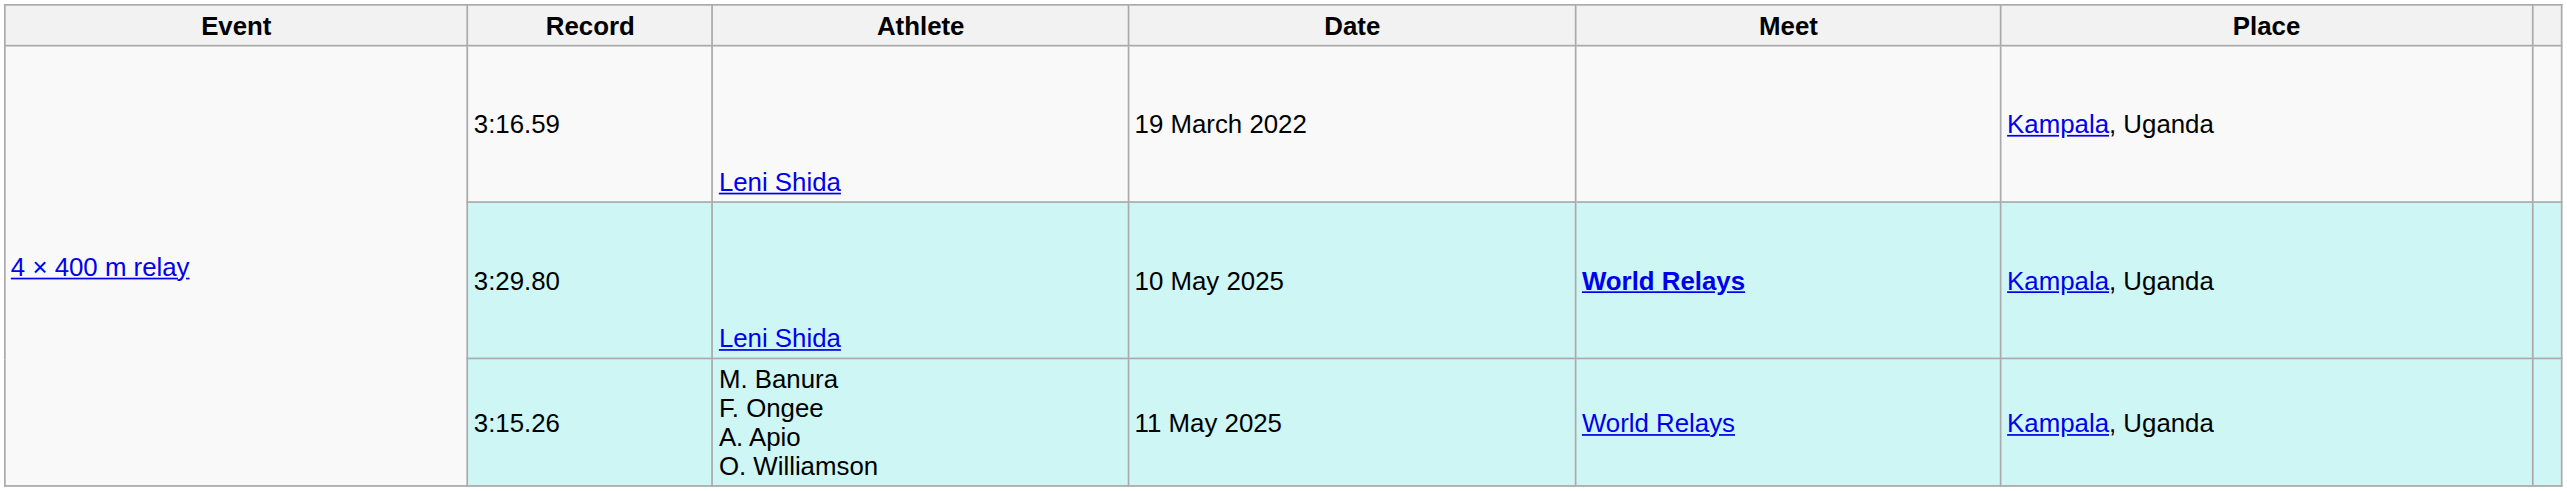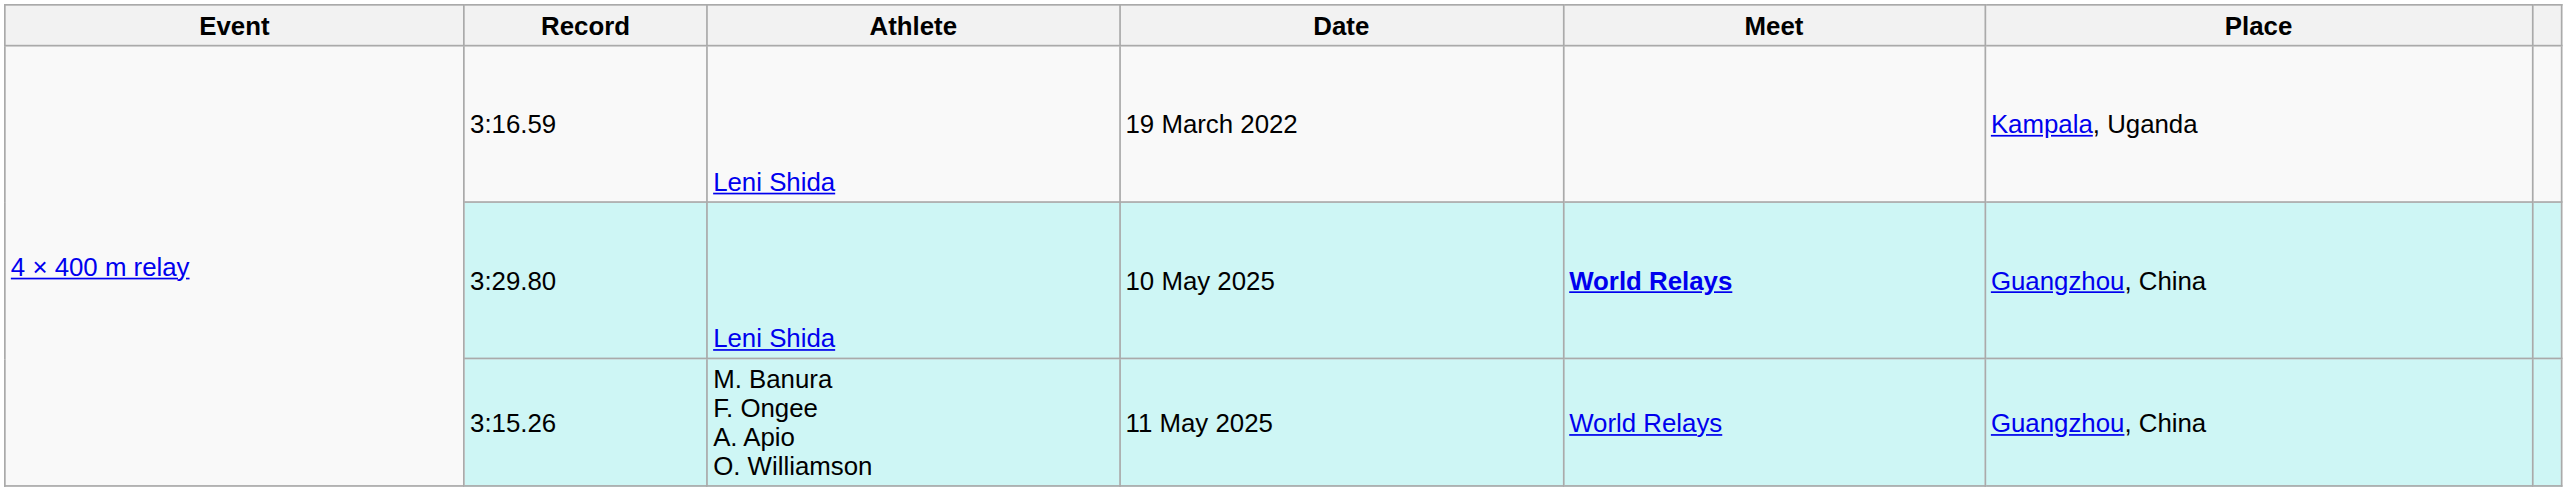10 May 2025 | Place: Kampala, Uganda -> Guangzhou, China
11 May 2025 | Place: Kampala, Uganda -> Guangzhou, China
